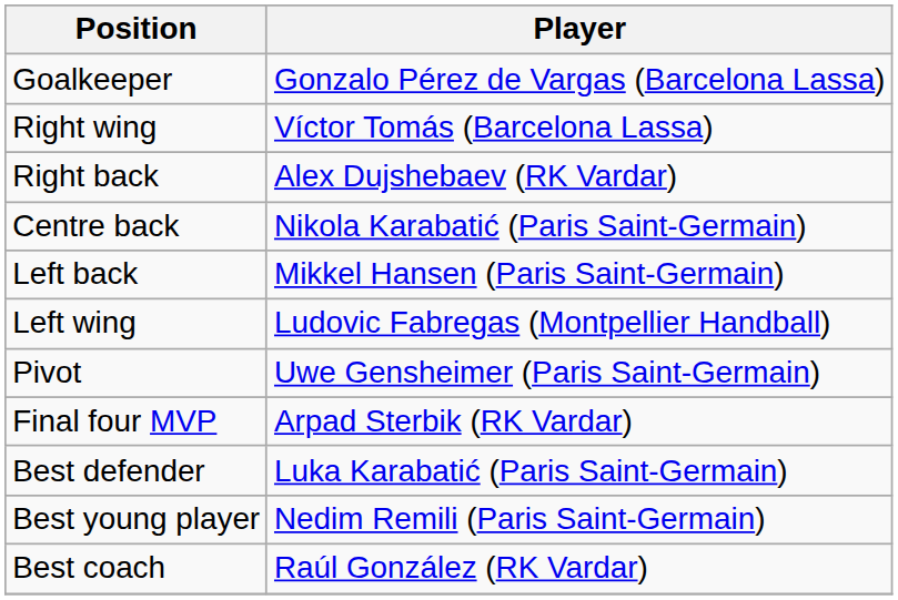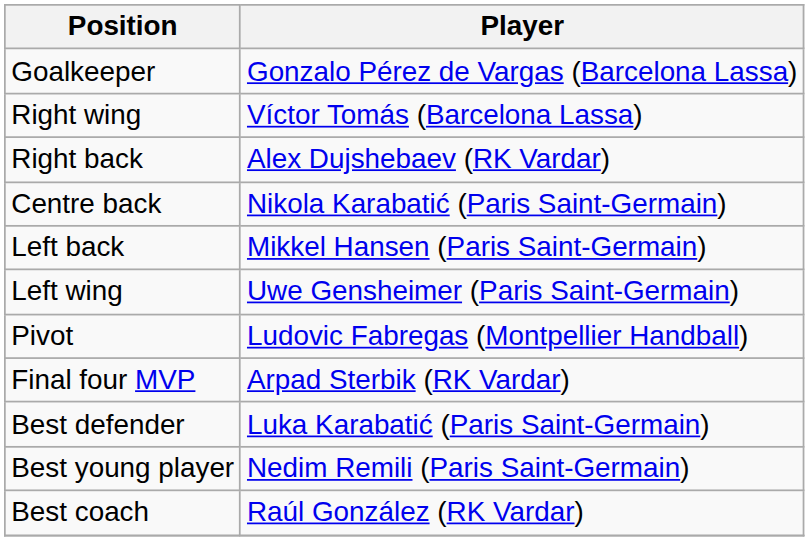Left wing | Player: Ludovic Fabregas (Montpellier Handball) -> Uwe Gensheimer (Paris Saint-Germain)
Pivot | Player: Uwe Gensheimer (Paris Saint-Germain) -> Ludovic Fabregas (Montpellier Handball)
